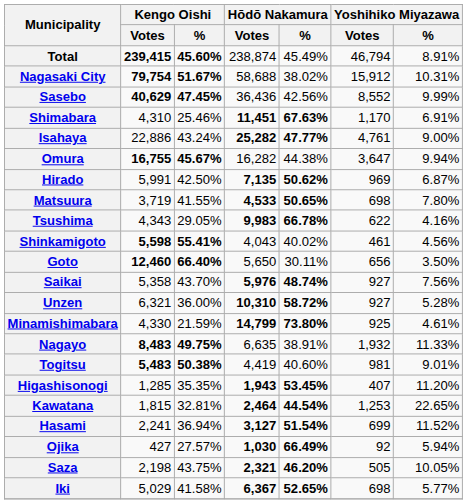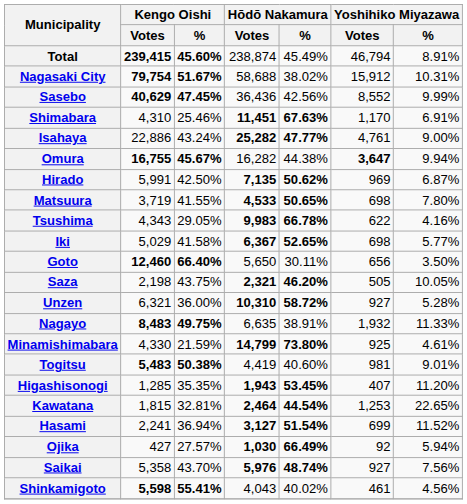Omura | Yoshihiko Miyazawa / Votes: normal -> bold
rows swapped: Iki <-> Shinkamigoto
rows swapped: Saikai <-> Saza
rows swapped: Minamishimabara <-> Nagayo
